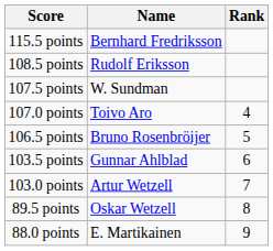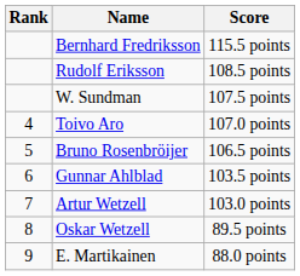columns swapped: Rank <-> Score
